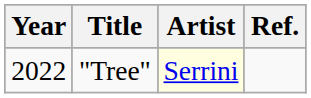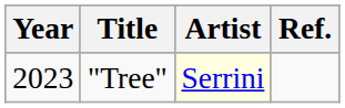"Tree" | Year: 2022 -> 2023
